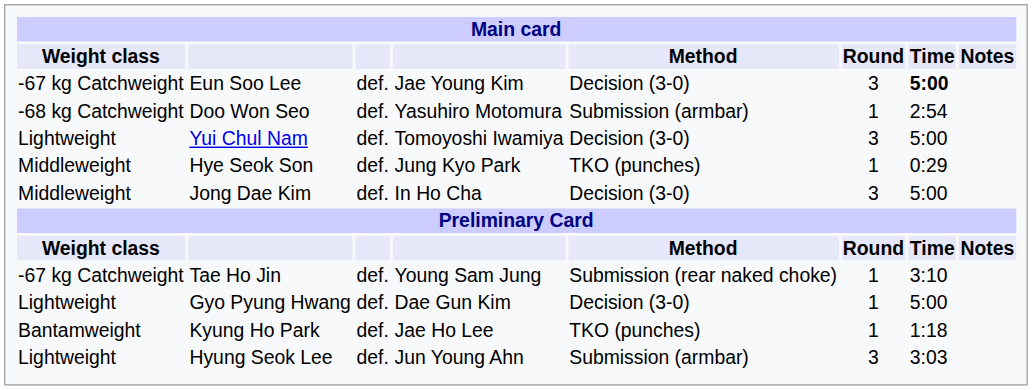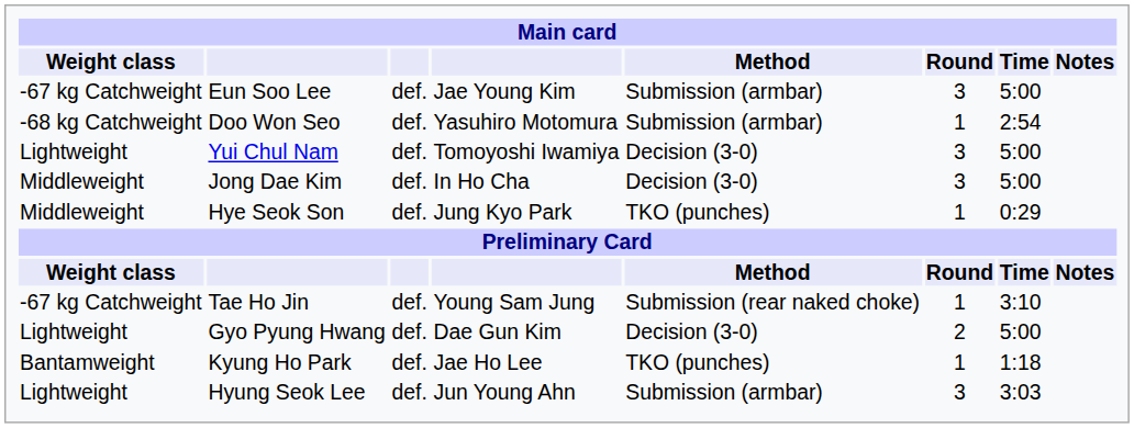Eun Soo Lee | Method: Decision (3-0) -> Submission (armbar)
Eun Soo Lee | Time: bold -> normal
rows swapped: Hye Seok Son <-> Jong Dae Kim
Gyo Pyung Hwang | Round: 1 -> 2
